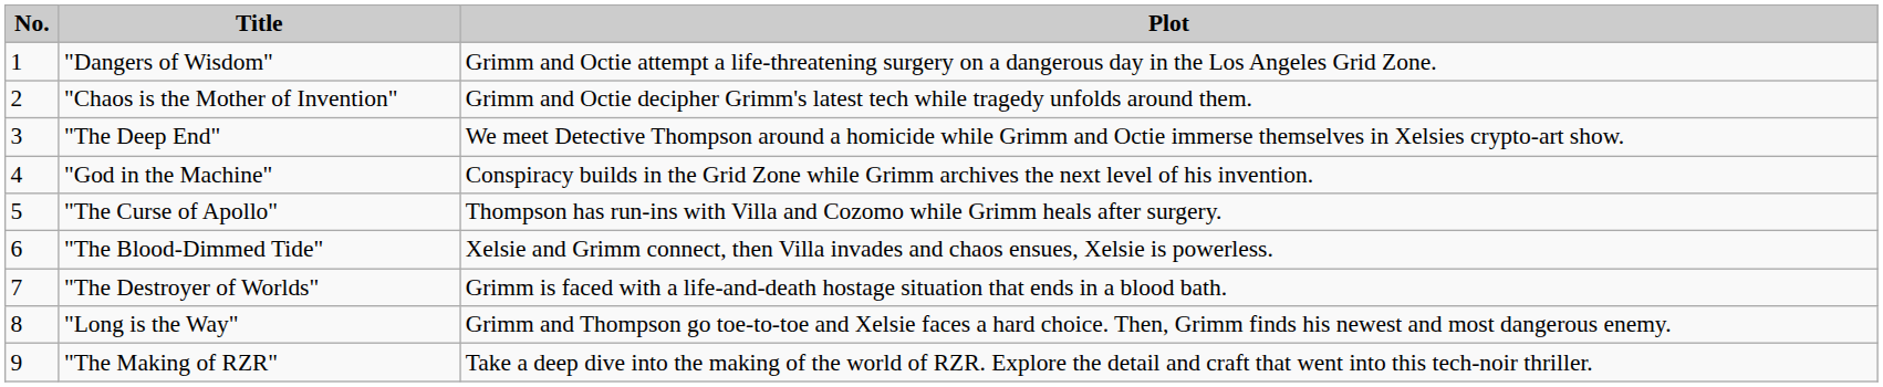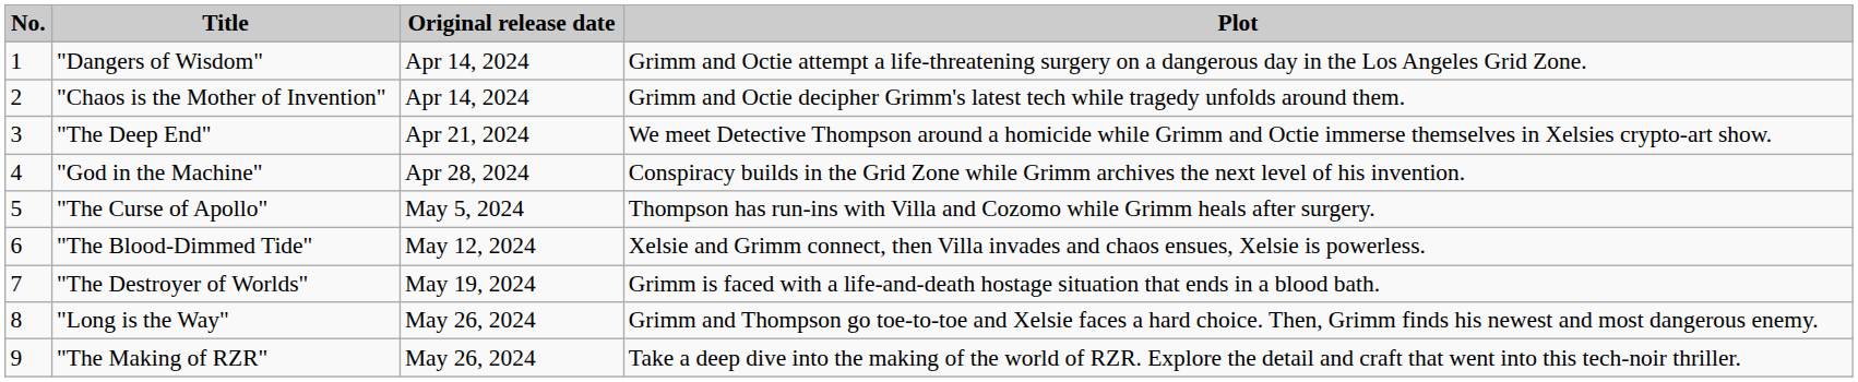+ column: Original release date | Apr 14, 2024 | Apr 14, 2024 | Apr 21, 2024 | Apr 28, 2024 | May 5, 2024 | May 12, 2024 | May 19, 2024 | May 26, 2024 | May 26, 2024
